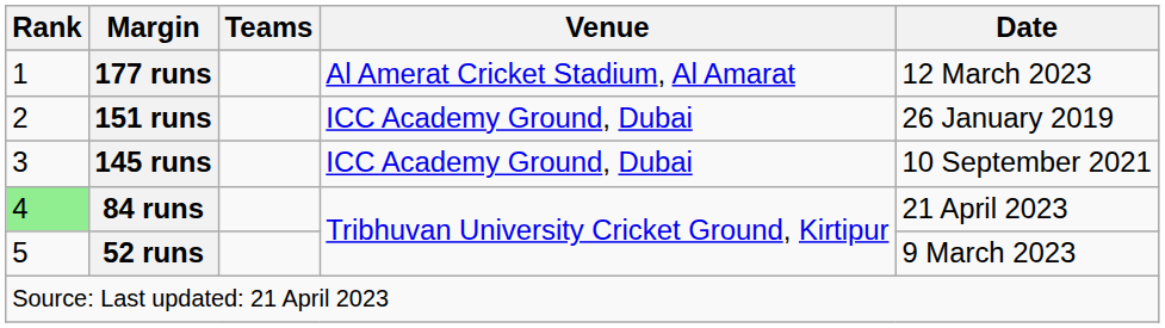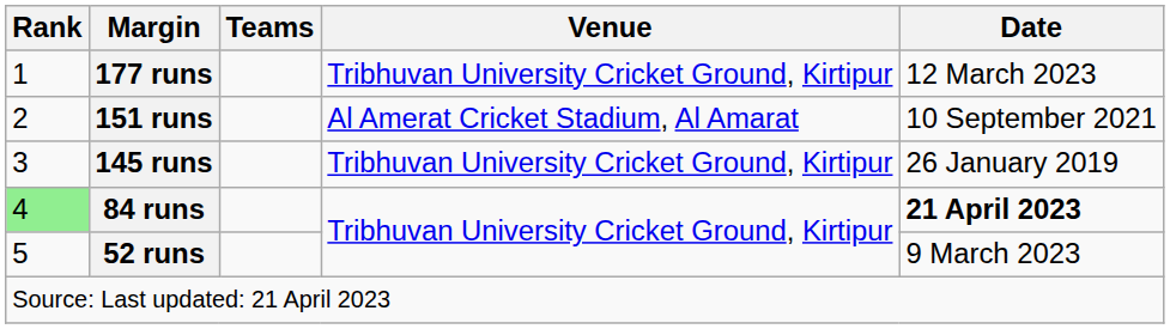177 runs | Venue: Al Amerat Cricket Stadium, Al Amarat -> Tribhuvan University Cricket Ground, Kirtipur
151 runs | Venue: ICC Academy Ground, Dubai -> Al Amerat Cricket Stadium, Al Amarat
151 runs | Date: 26 January 2019 -> 10 September 2021
145 runs | Venue: ICC Academy Ground, Dubai -> Tribhuvan University Cricket Ground, Kirtipur
145 runs | Date: 10 September 2021 -> 26 January 2019
84 runs | Date: normal -> bold
